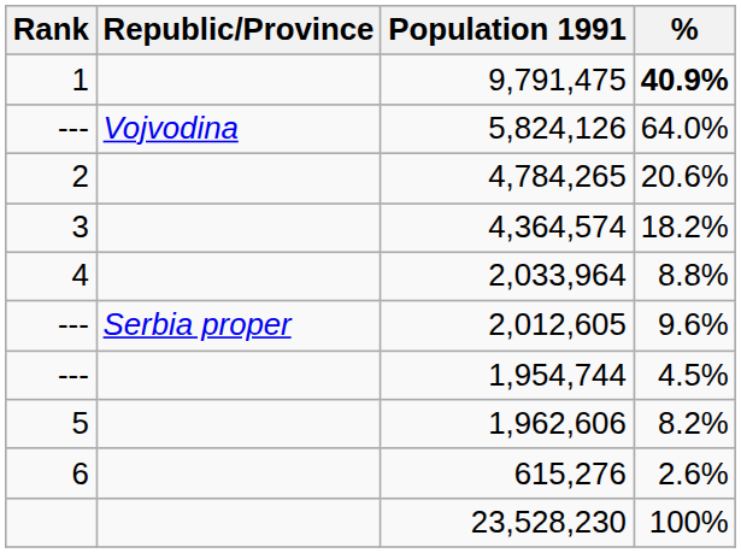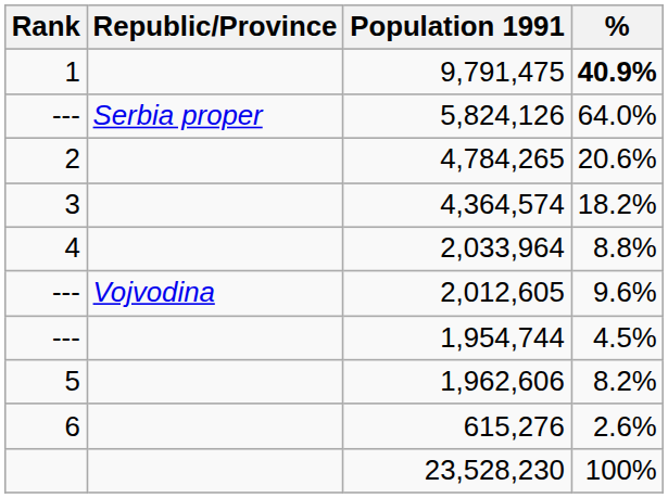5,824,126 | Republic/Province: Vojvodina -> Serbia proper
2,012,605 | Republic/Province: Serbia proper -> Vojvodina
